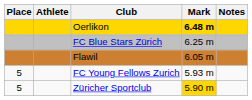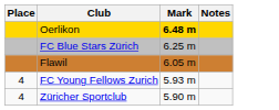- column: Athlete
FC Young Fellows Zurich | Place: 5 -> 4
Züricher Sportclub | Place: 5 -> 4
Züricher Sportclub | Mark: gold background -> no background
